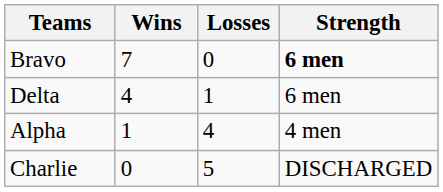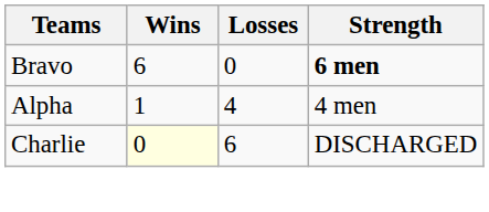Bravo | Wins: 7 -> 6
- row: Delta | 4 | 1 | 6 men
Charlie | Wins: no background -> lightyellow background
Charlie | Losses: 5 -> 6
